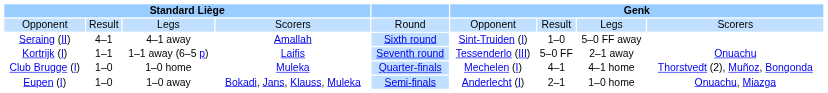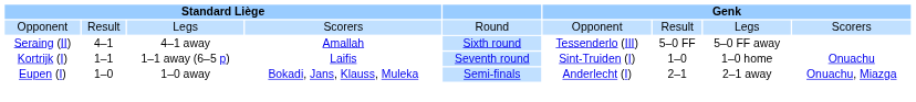Seraing (II) | column 6: Sint-Truiden (I) -> Tessenderlo (III)
Seraing (II) | column 7: 1–0 -> 5–0 FF
Kortrijk (I) | column 6: Tessenderlo (III) -> Sint-Truiden (I)
Kortrijk (I) | column 7: 5–0 FF -> 1–0
Kortrijk (I) | column 8: 2–1 away -> 1–0 home
- row: Club Brugge (I) | 1–0 | 1–0 home | Muleka | Quarter-finals | Mechelen (I) | 4–1 | 4–1 home | Thorstvedt (2), Muñoz, Bongonda
Eupen (I) | column 8: 1–0 home -> 2–1 away
